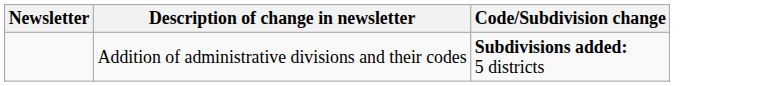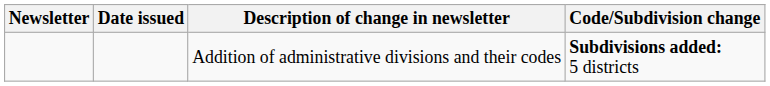+ column: Date issued
